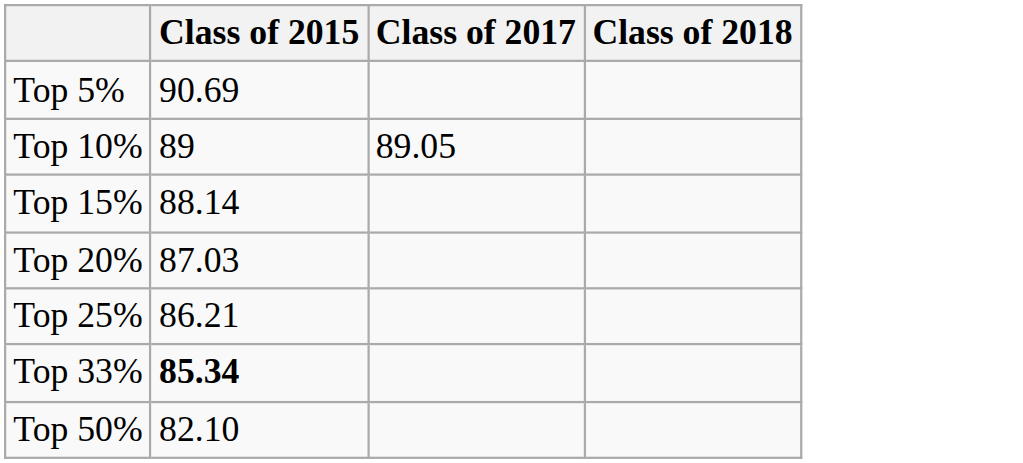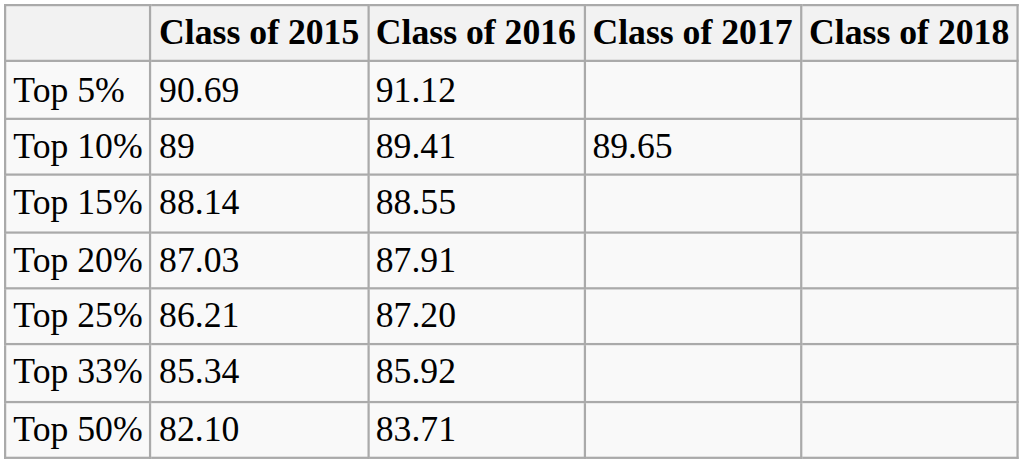+ column: Class of 2016 | 91.12 | 89.41 | 88.55 | 87.91 | 87.20 | 85.92 | 83.71
Top 10% | Class of 2017: 89.05 -> 89.65
Top 33% | Class of 2015: bold -> normal
